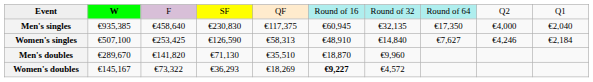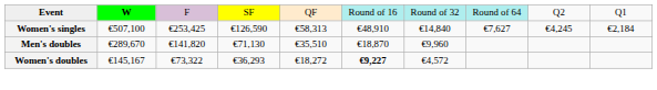- row: Men's singles | €935,385 | €458,640 | €230,830 | €117,375 | €60,945 | €32,135 | €17,350 | €4,000 | €2,040
Women's singles | column 9: €4,246 -> €4,245
Women's doubles | column 5: €18,269 -> €18,272
